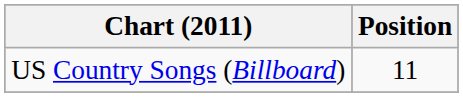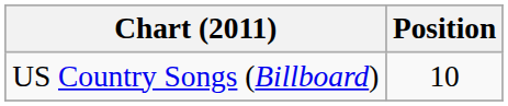US Country Songs (Billboard) | Position: 11 -> 10
